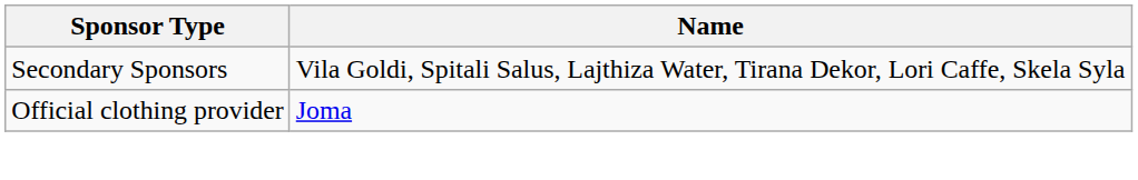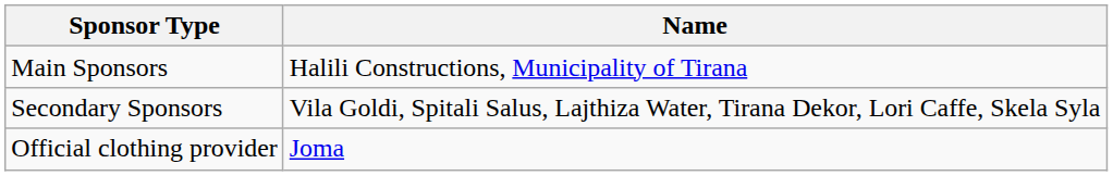+ row: Main Sponsors | Halili Constructions, Municipality of Tirana
